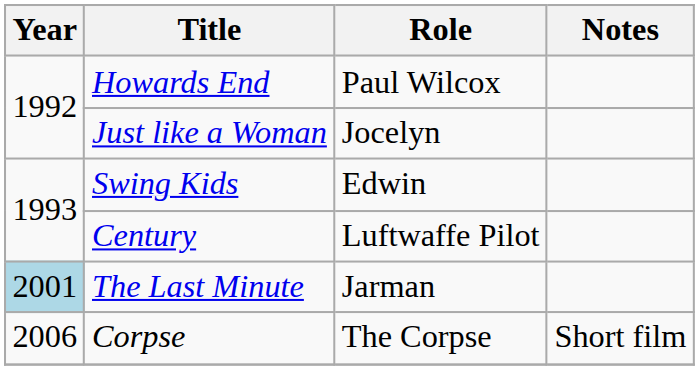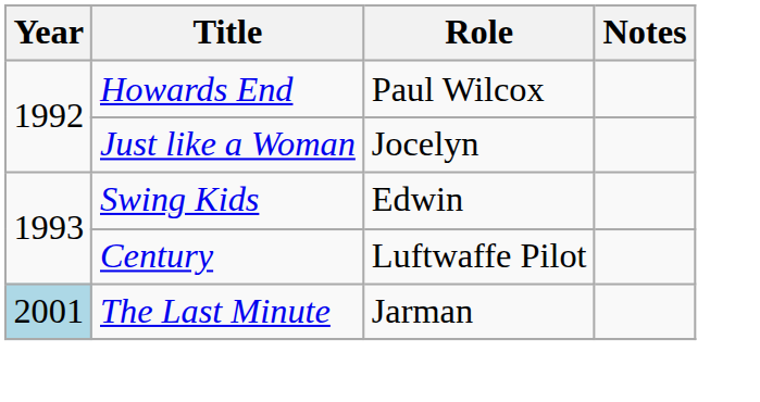- row: 2006 | Corpse | The Corpse | Short film
